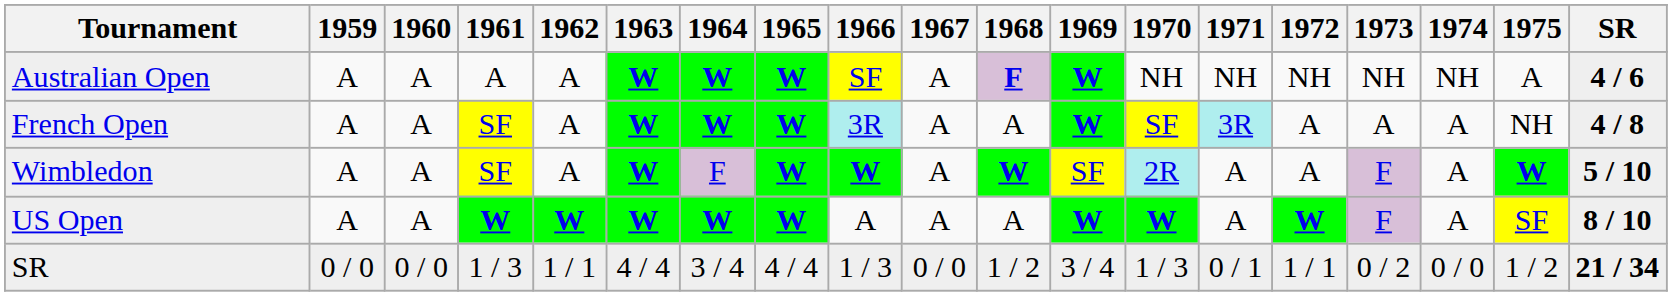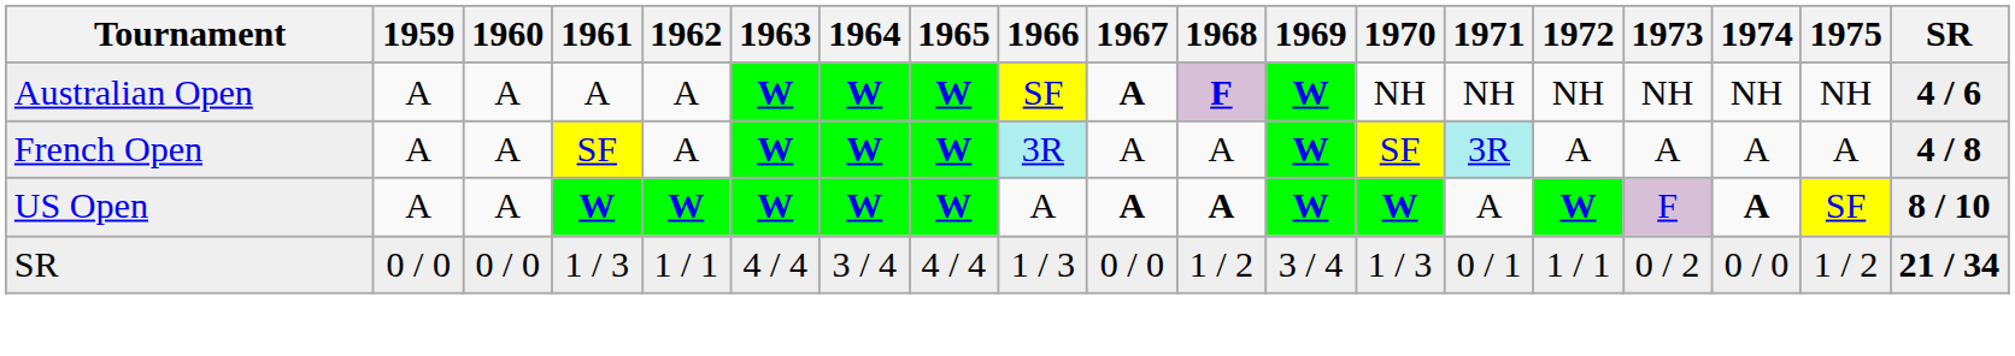Australian Open | 1967: normal -> bold
Australian Open | 1975: A -> NH
French Open | 1975: NH -> A
- row: Wimbledon | A | A | SF | A | W | F | W | W | A | W | SF | 2R | A | A | F | A | W | 5 / 10
US Open | 1967: normal -> bold
US Open | 1968: normal -> bold
US Open | 1974: normal -> bold
